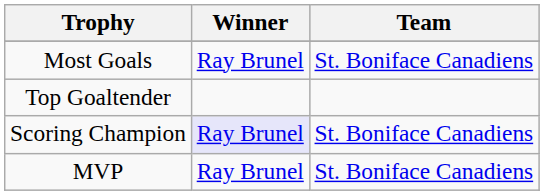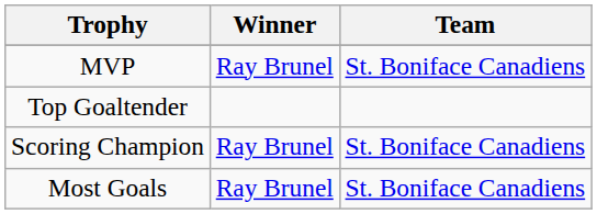rows swapped: MVP <-> Most Goals
Scoring Champion | Winner: lavender background -> no background
